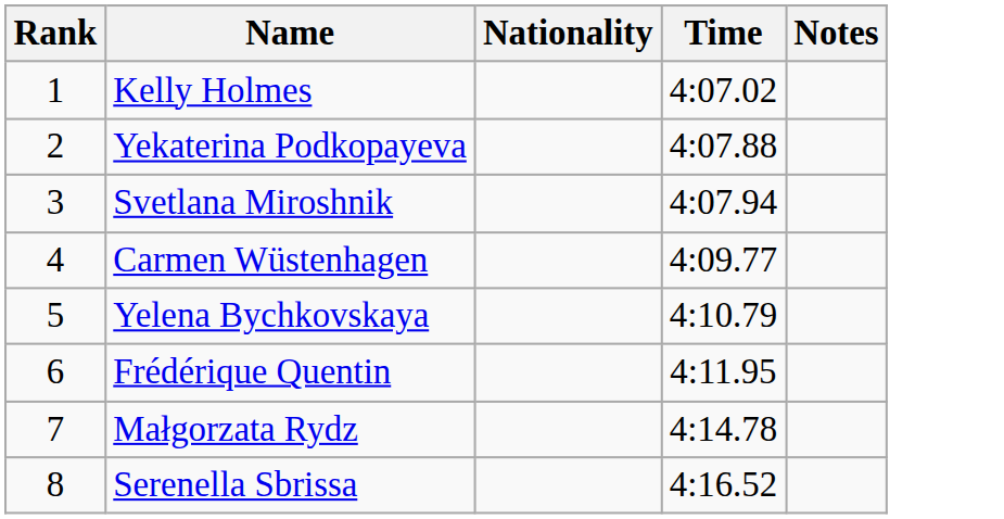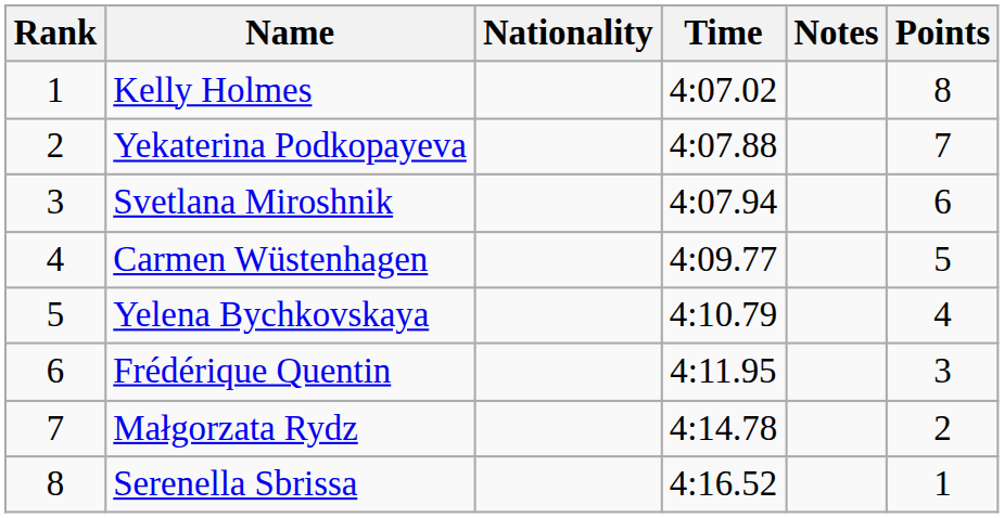+ column: Points | 8 | 7 | 6 | 5 | 4 | 3 | 2 | 1
